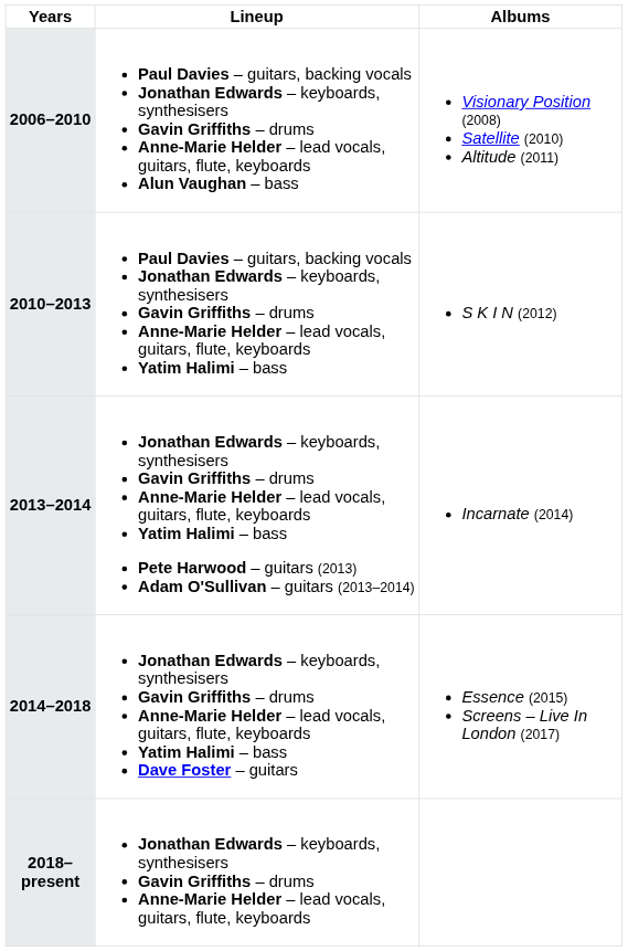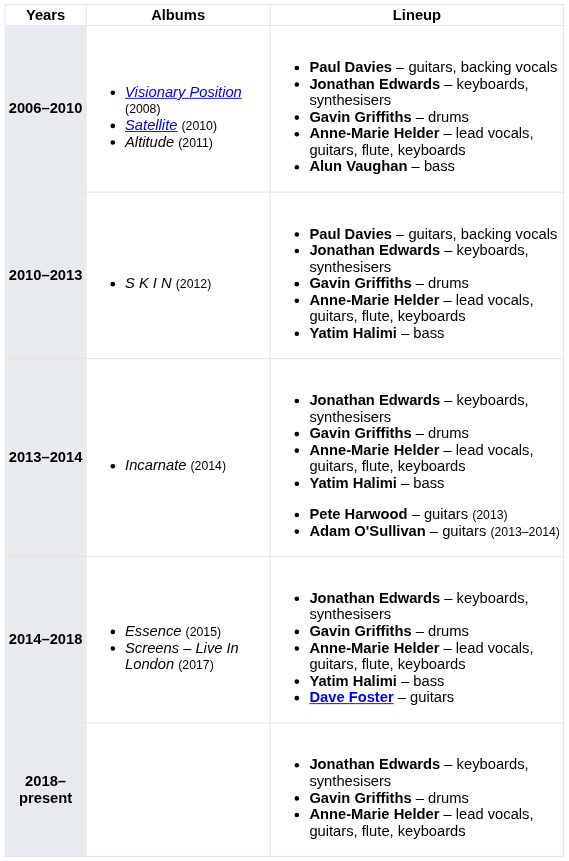columns swapped: Lineup <-> Albums
